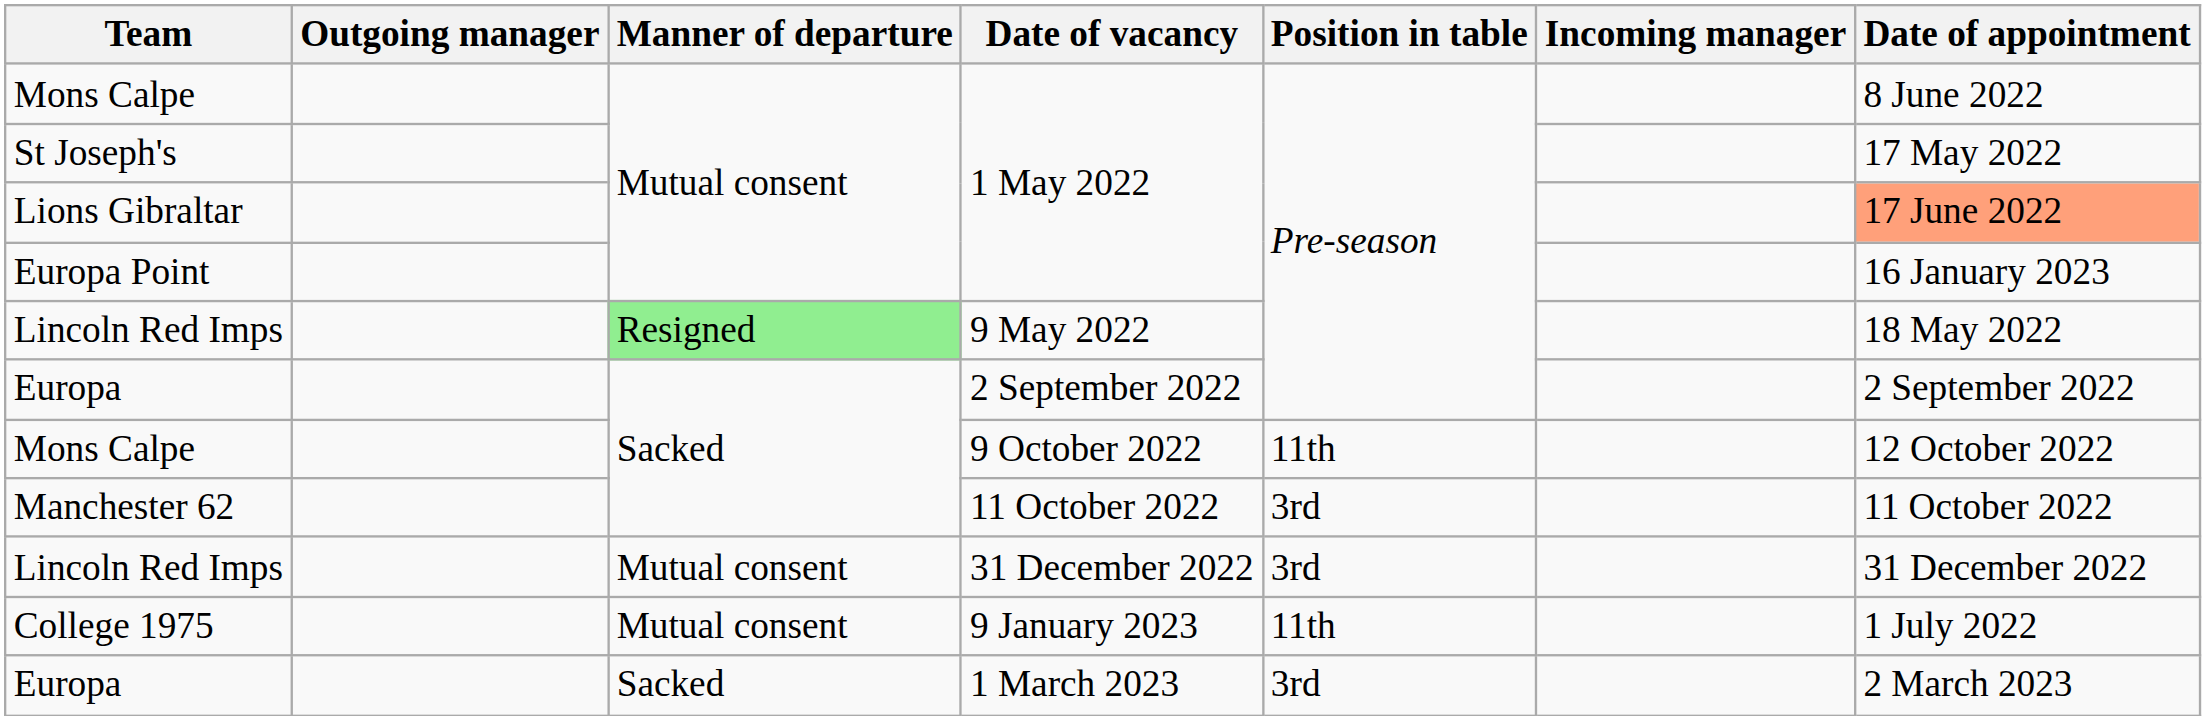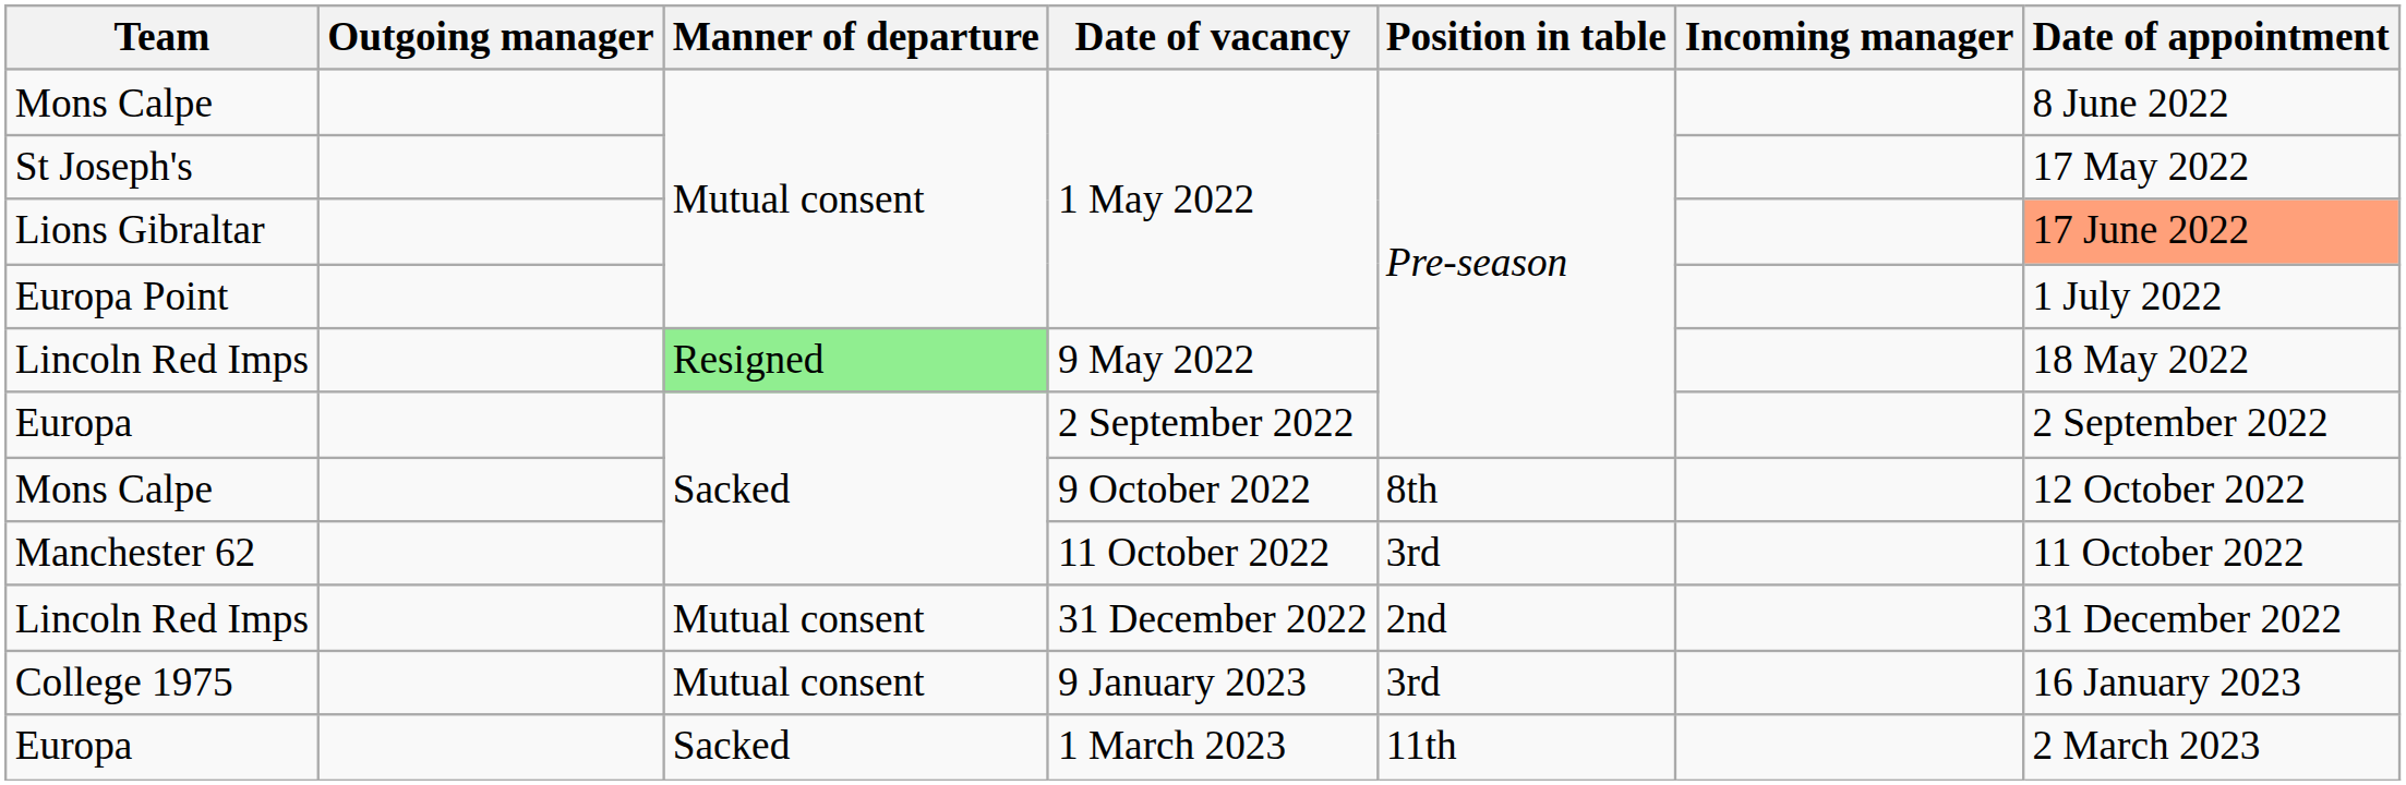Europa Point | Date of appointment: 16 January 2023 -> 1 July 2022
Mons Calpe / 9 October 2022 | Position in table: 11th -> 8th
Lincoln Red Imps / 31 December 2022 | Position in table: 3rd -> 2nd
College 1975 | Position in table: 11th -> 3rd
College 1975 | Date of appointment: 1 July 2022 -> 16 January 2023
Europa / 1 March 2023 | Position in table: 3rd -> 11th
